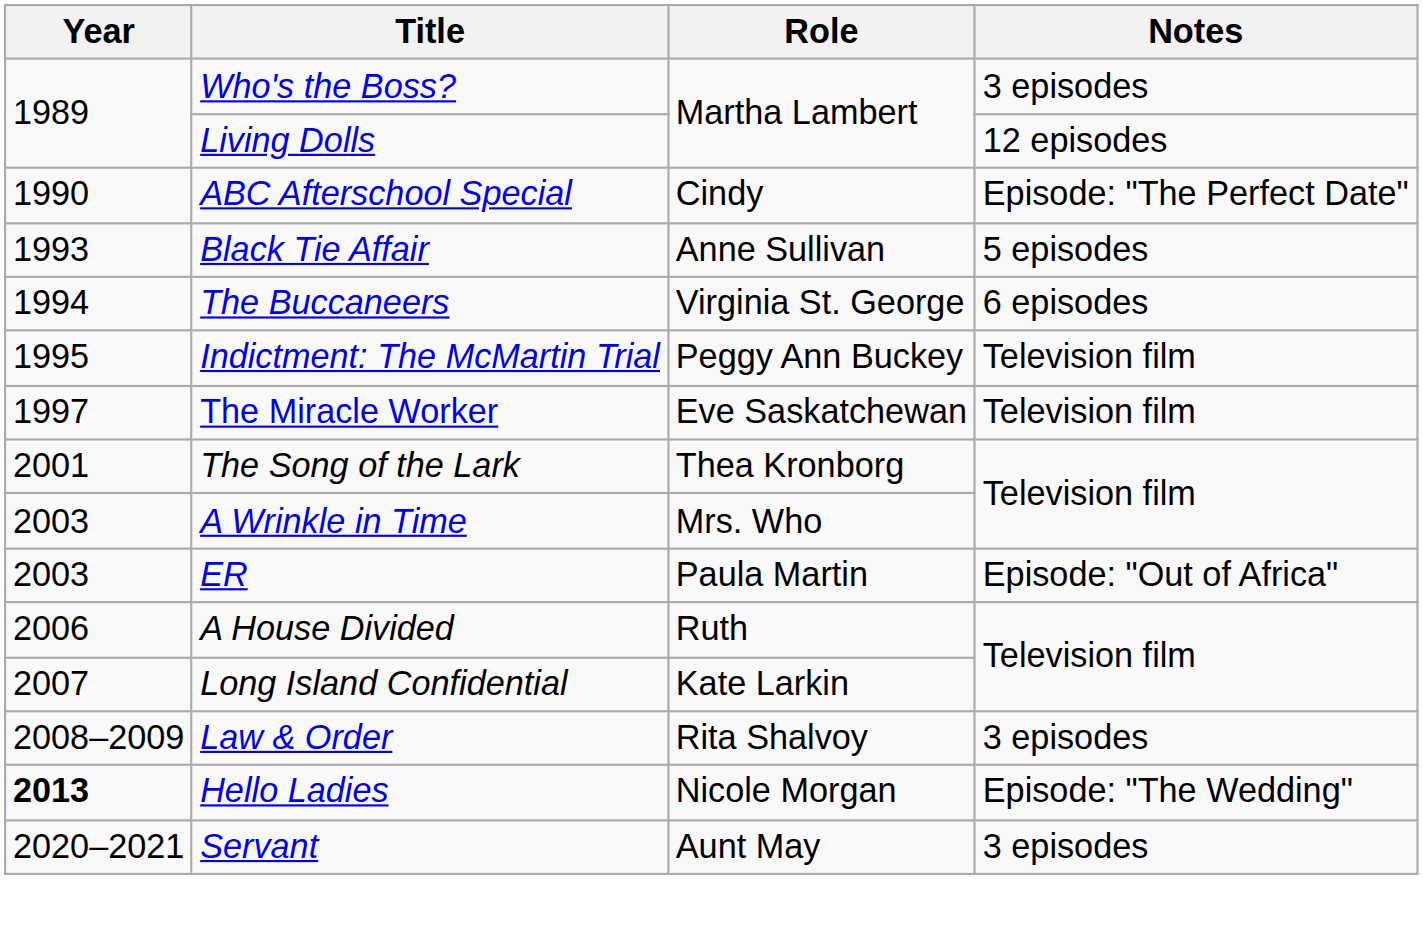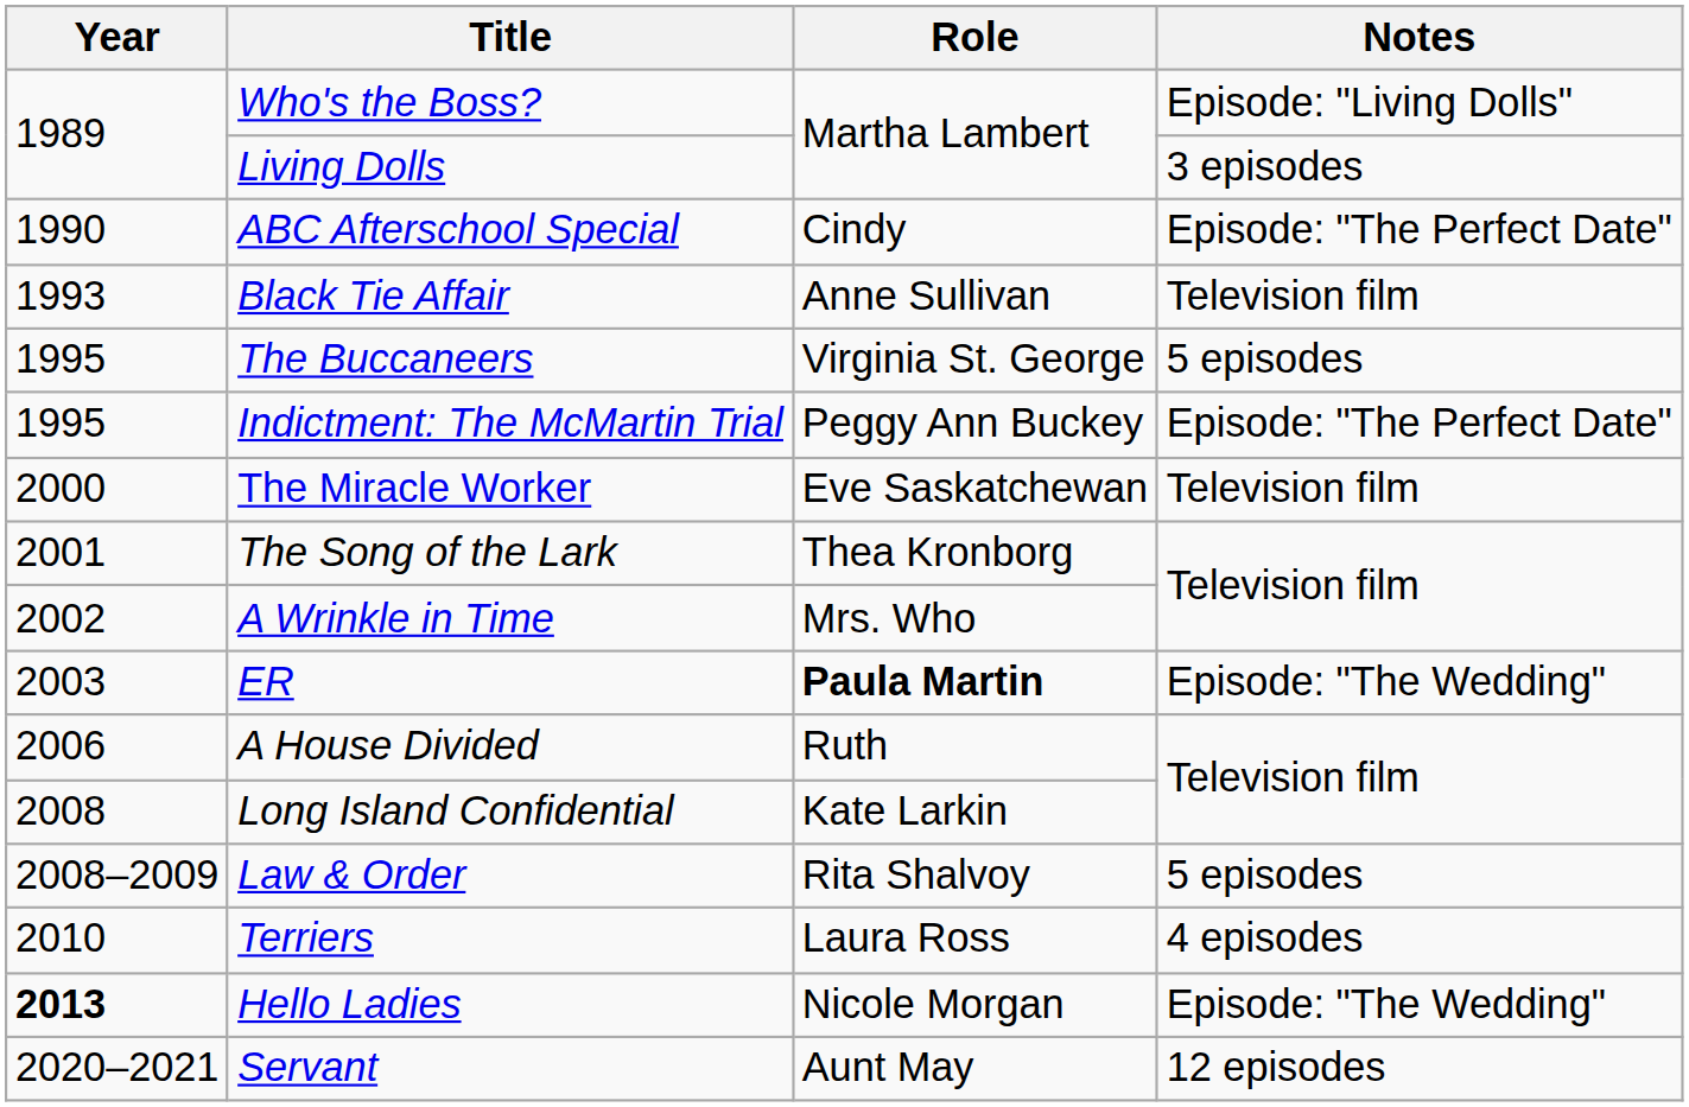Who's the Boss? | Notes: 3 episodes -> Episode: "Living Dolls"
Living Dolls | Notes: 12 episodes -> 3 episodes
Black Tie Affair | Notes: 5 episodes -> Television film
The Buccaneers | Year: 1994 -> 1995
The Buccaneers | Notes: 6 episodes -> 5 episodes
Indictment: The McMartin Trial | Notes: Television film -> Episode: "The Perfect Date"
The Miracle Worker | Year: 1997 -> 2000
A Wrinkle in Time | Year: 2003 -> 2002
ER | Role: normal -> bold
ER | Notes: Episode: "Out of Africa" -> Episode: "The Wedding"
Long Island Confidential | Year: 2007 -> 2008
Law & Order | Notes: 3 episodes -> 5 episodes
+ row: 2010 | Terriers | Laura Ross | 4 episodes
Servant | Notes: 3 episodes -> 12 episodes
